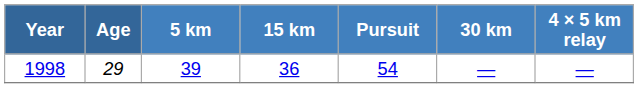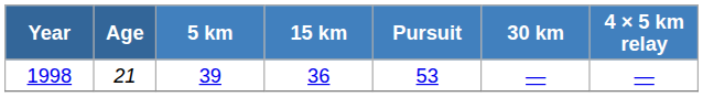1998 | Age: 29 -> 21
1998 | Pursuit: 54 -> 53
